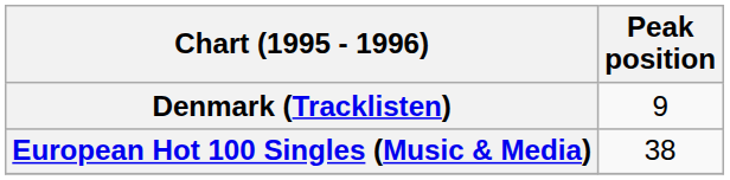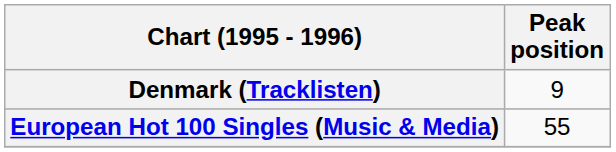European Hot 100 Singles (Music & Media) | Peak position: 38 -> 55
